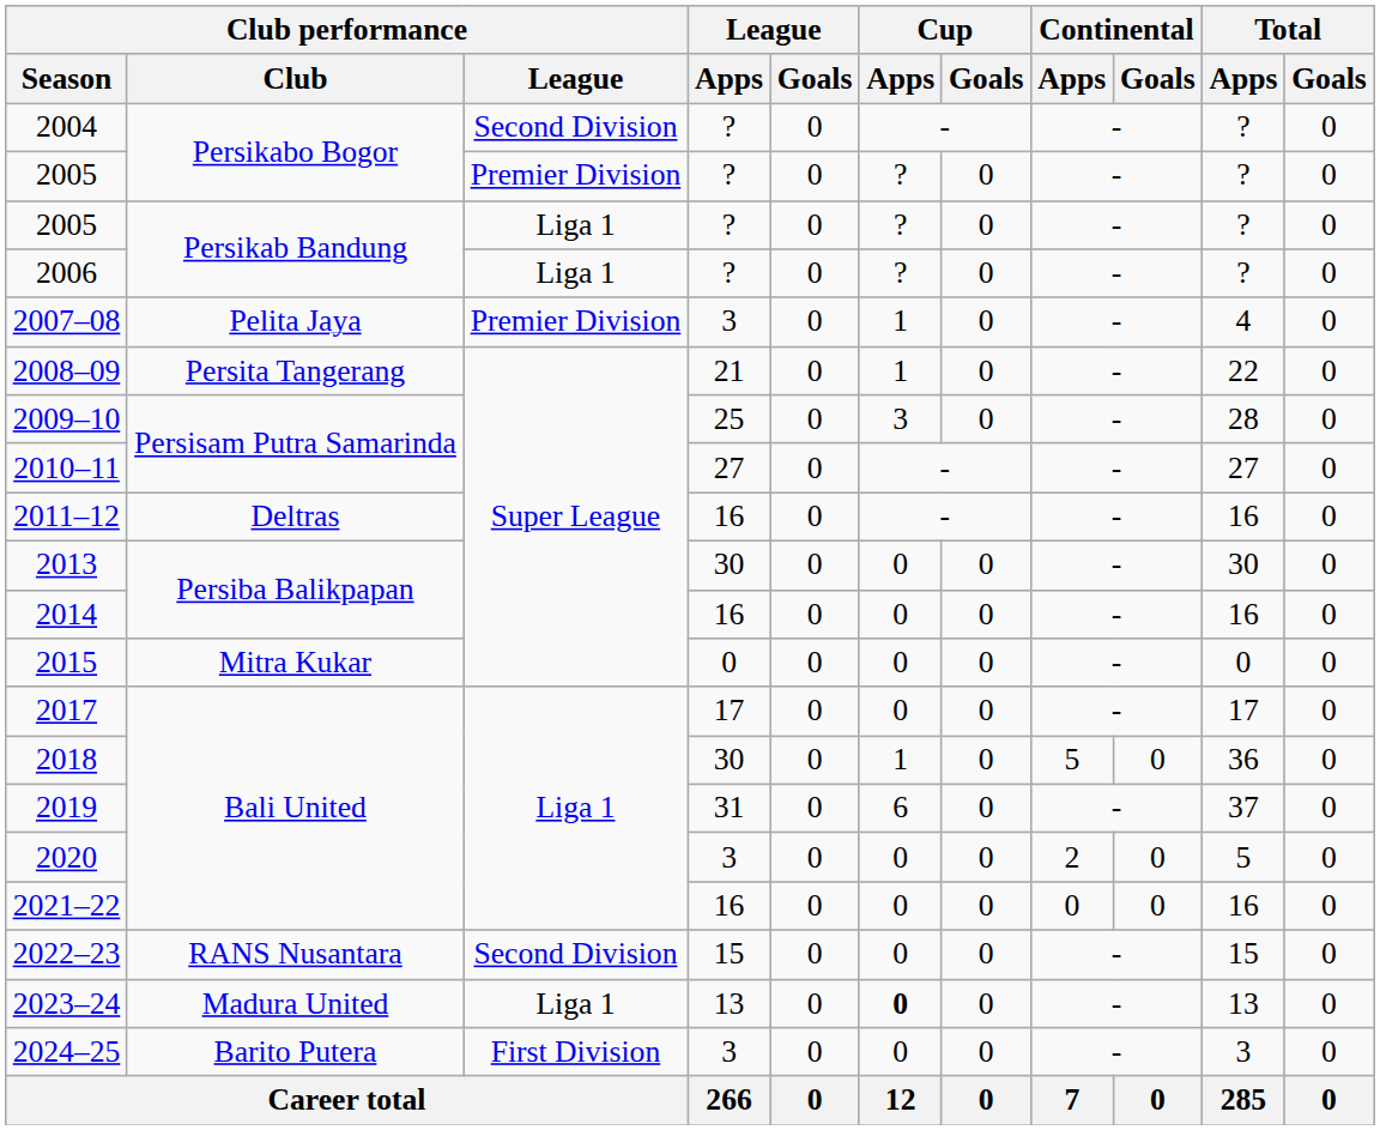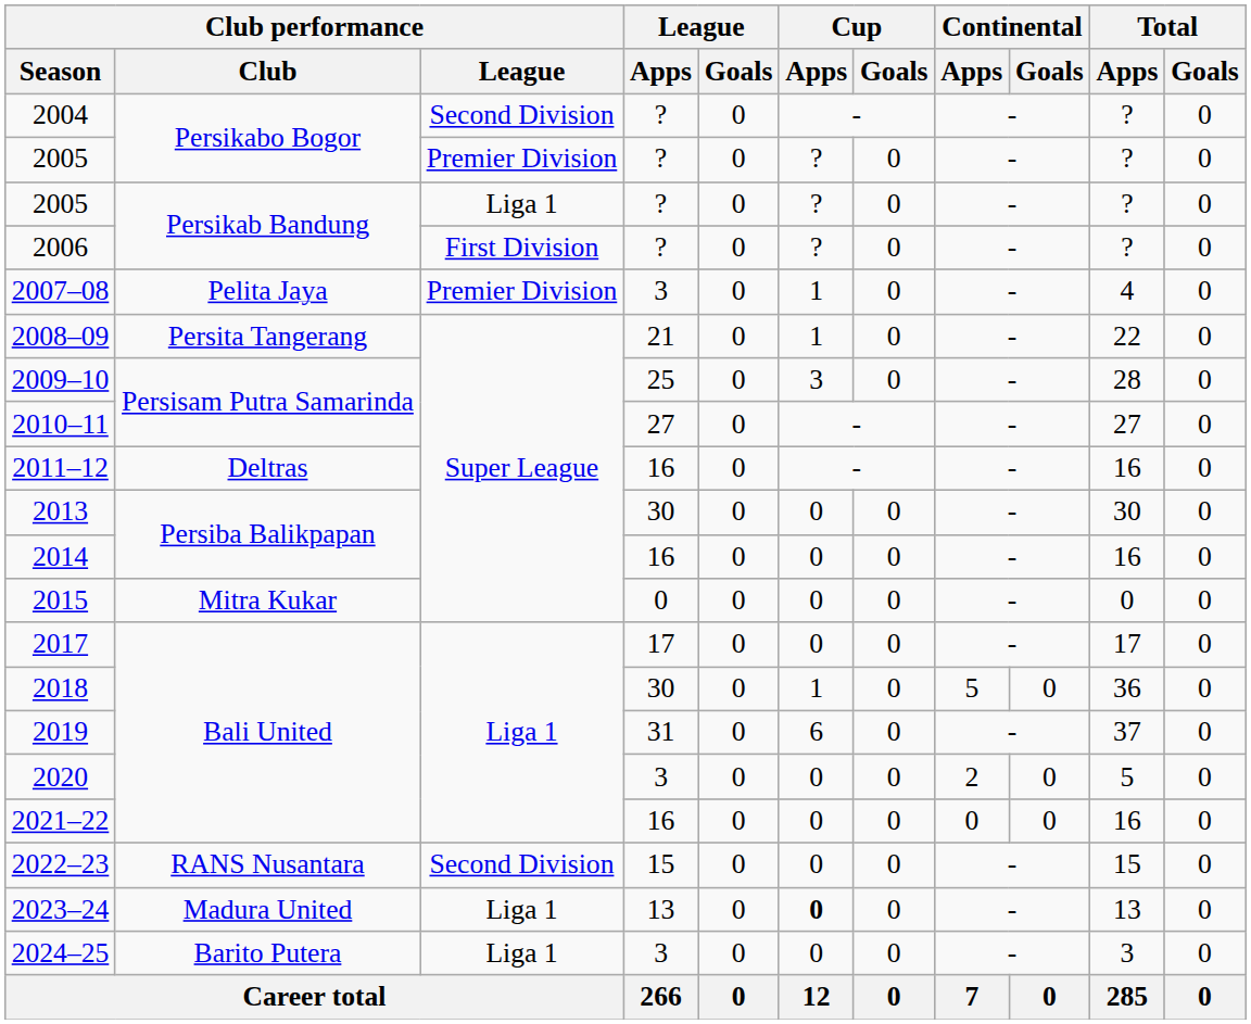2006 | Club performance / League: Liga 1 -> First Division
2024–25 | Club performance / League: First Division -> Liga 1
